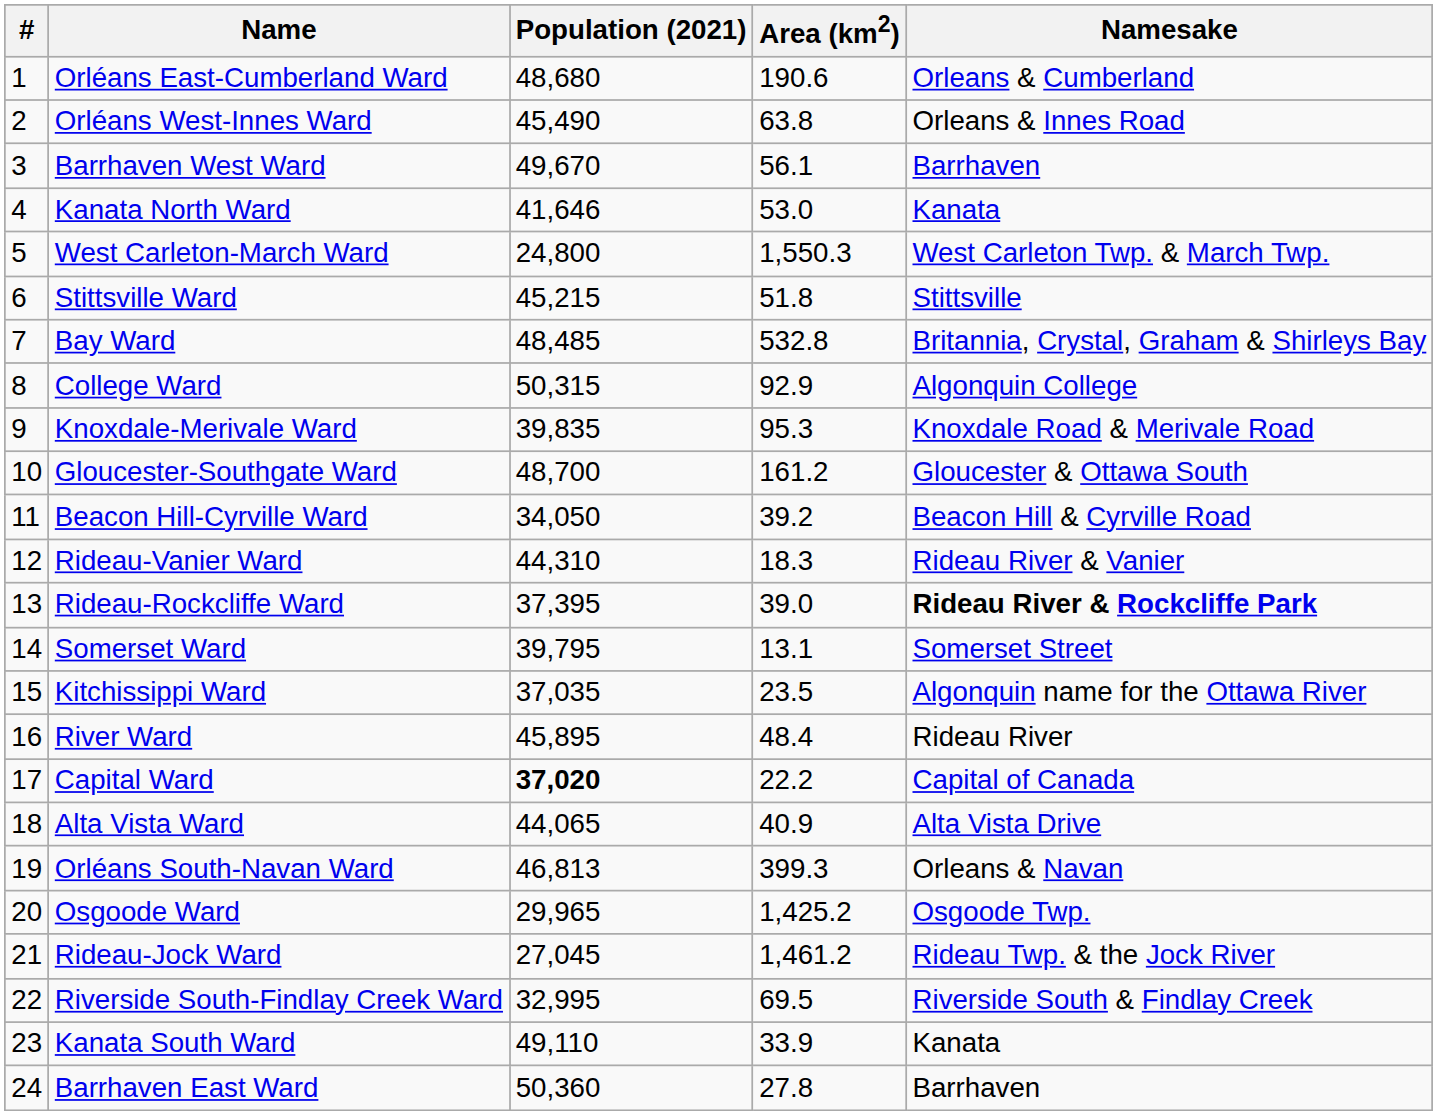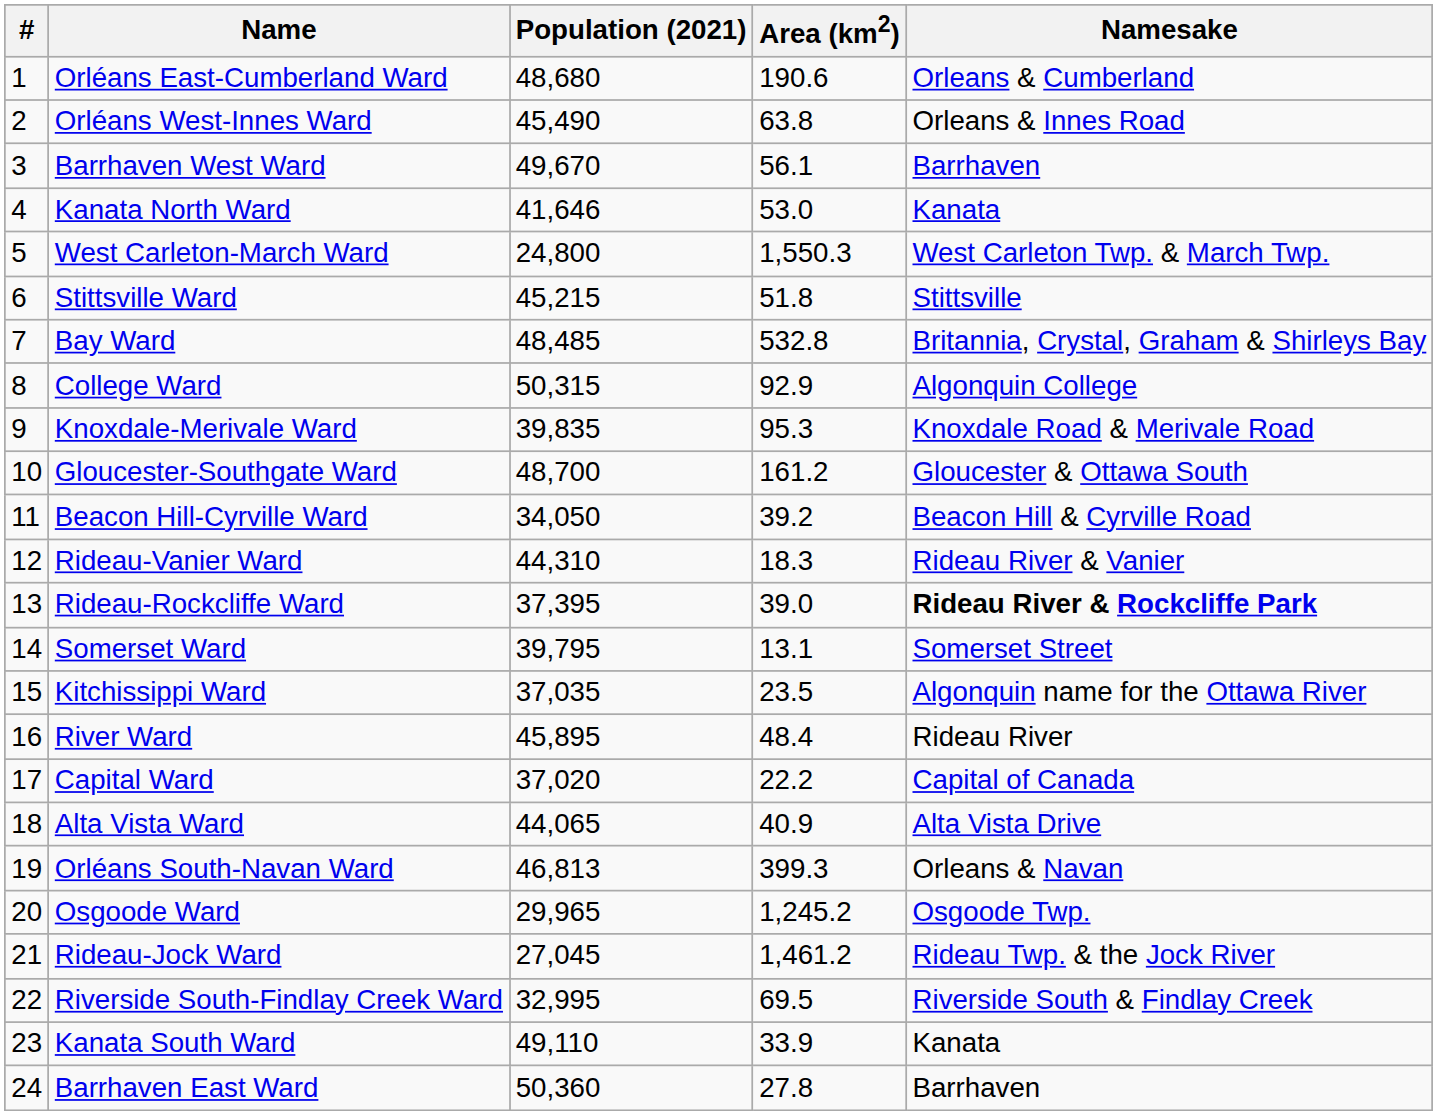Capital Ward | Population (2021): bold -> normal
Osgoode Ward | Area (km2): 1,425.2 -> 1,245.2
